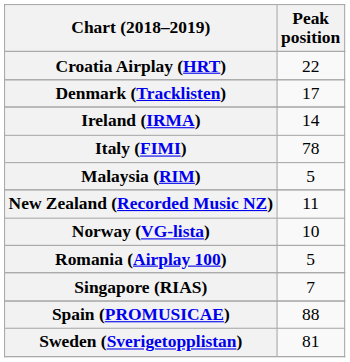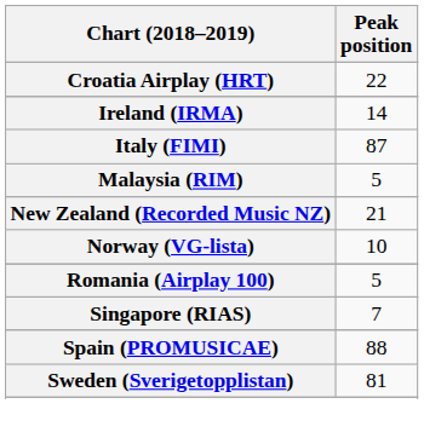- row: Denmark (Tracklisten) | 17
Italy (FIMI) | Peak position: 78 -> 87
New Zealand (Recorded Music NZ) | Peak position: 11 -> 21
